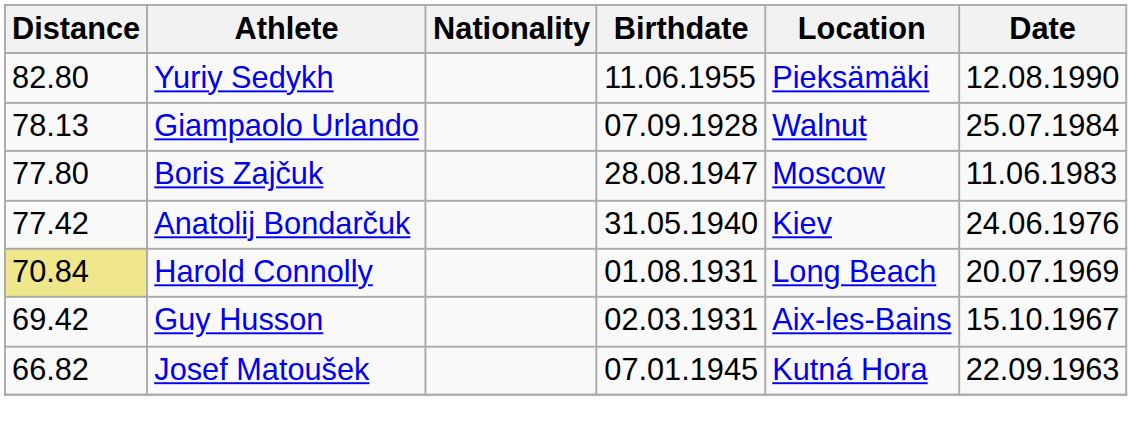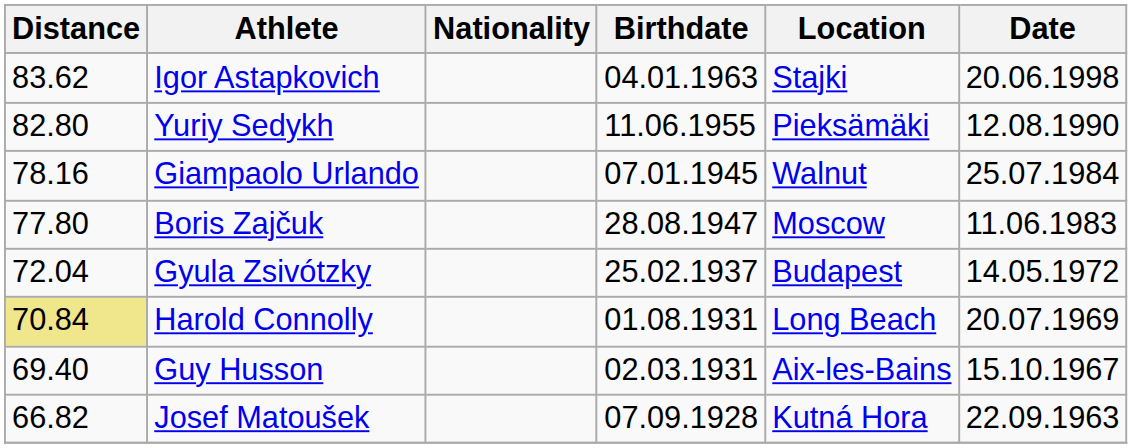+ row: 83.62 | Igor Astapkovich | 04.01.1963 | Stajki | 20.06.1998
Giampaolo Urlando | Distance: 78.13 -> 78.16
Giampaolo Urlando | Birthdate: 07.09.1928 -> 07.01.1945
- row: 77.42 | Anatolij Bondarčuk | 31.05.1940 | Kiev | 24.06.1976
+ row: 72.04 | Gyula Zsivótzky | 25.02.1937 | Budapest | 14.05.1972
Guy Husson | Distance: 69.42 -> 69.40
Josef Matoušek | Birthdate: 07.01.1945 -> 07.09.1928
